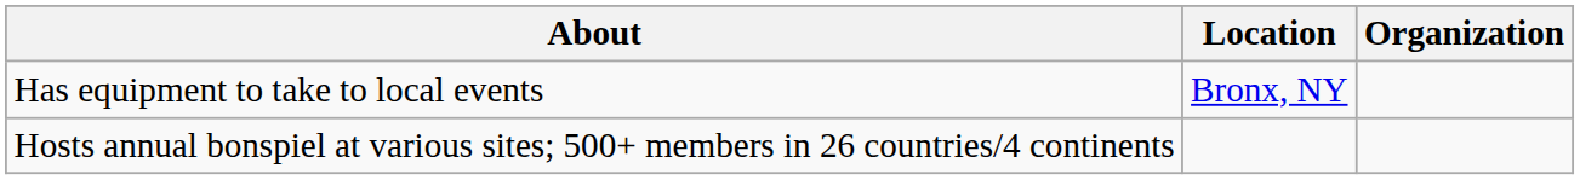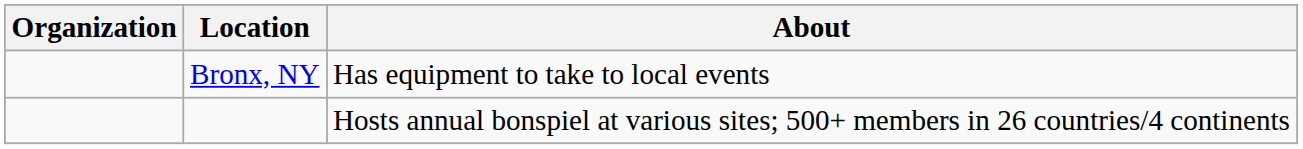columns swapped: Organization <-> About
